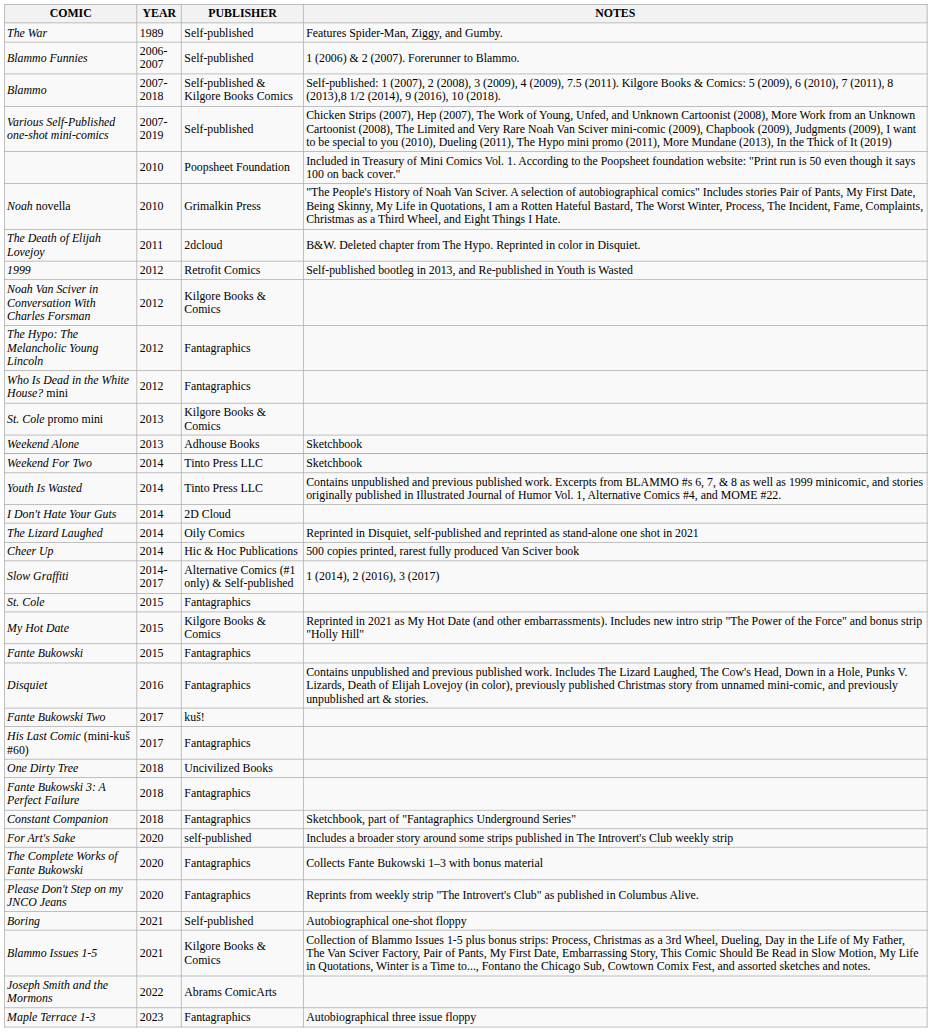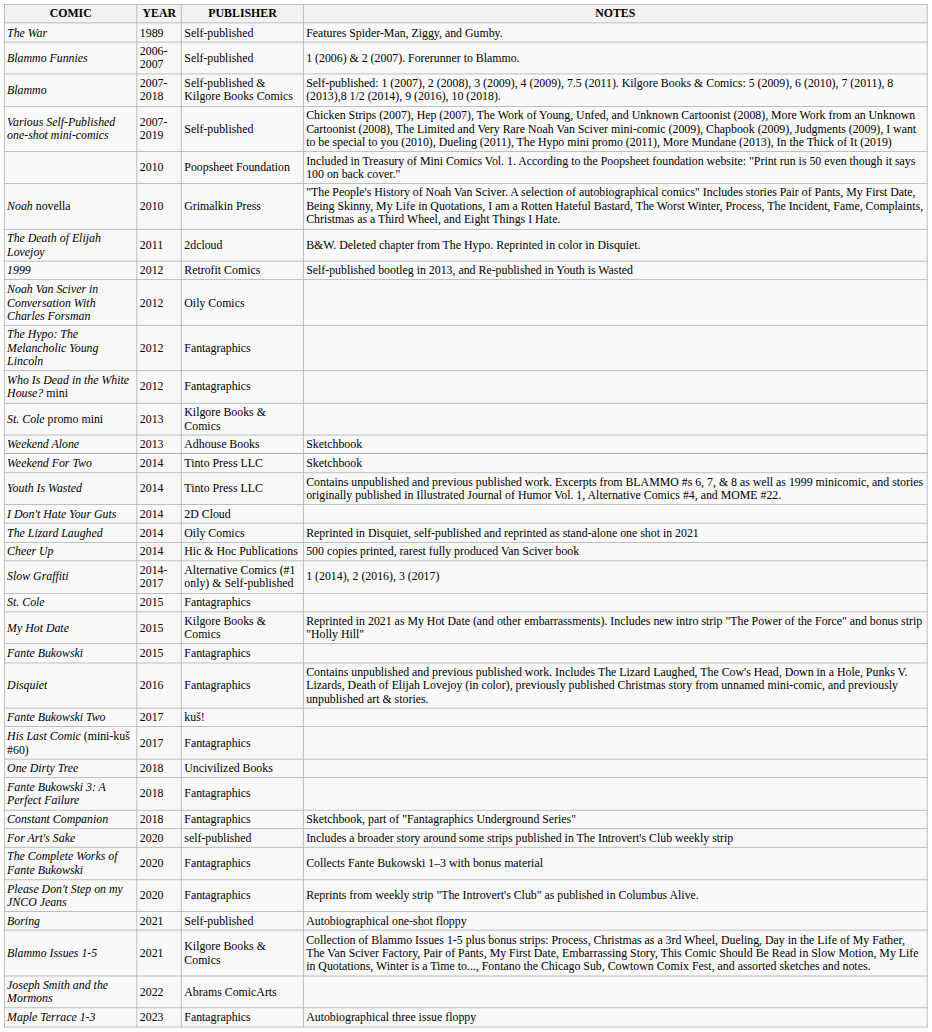Noah Van Sciver in Conversation With Charles Forsman | PUBLISHER: Kilgore Books & Comics -> Oily Comics
